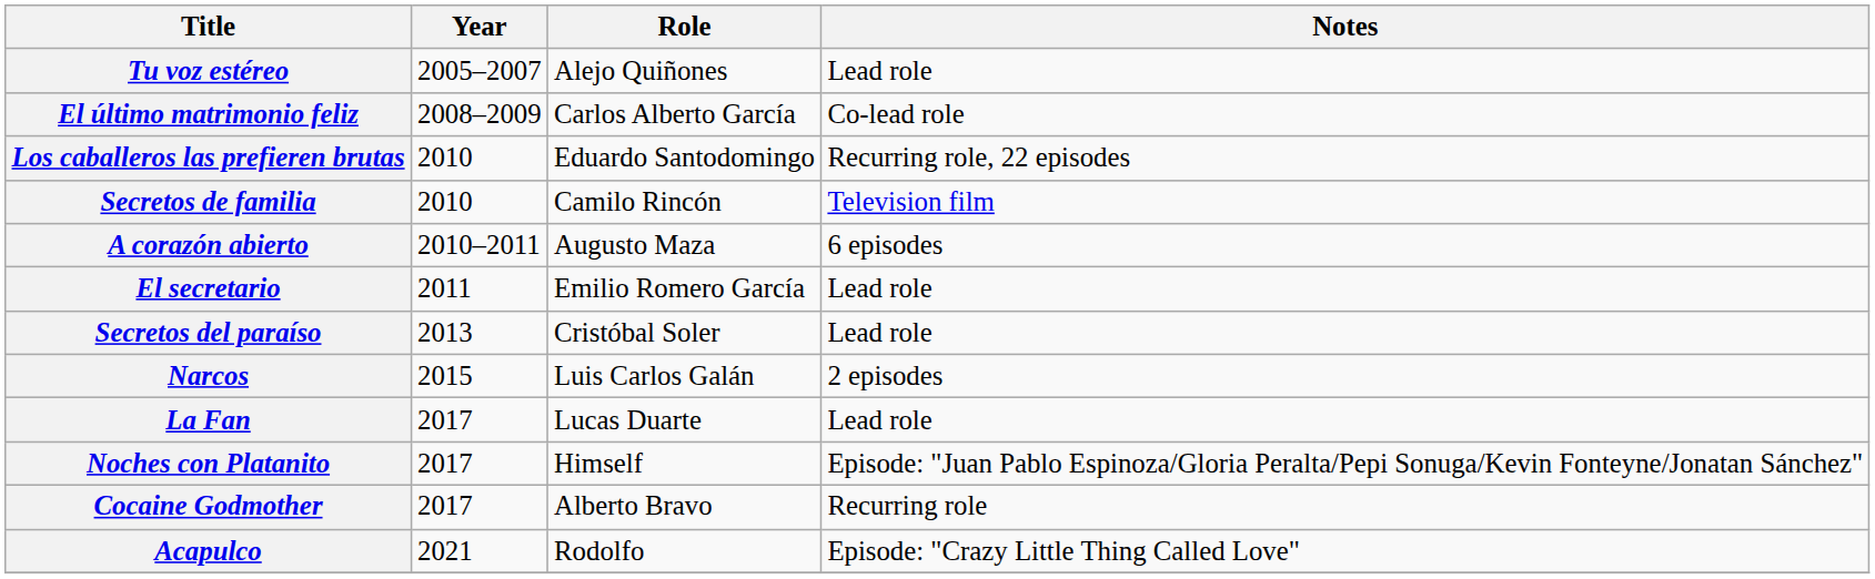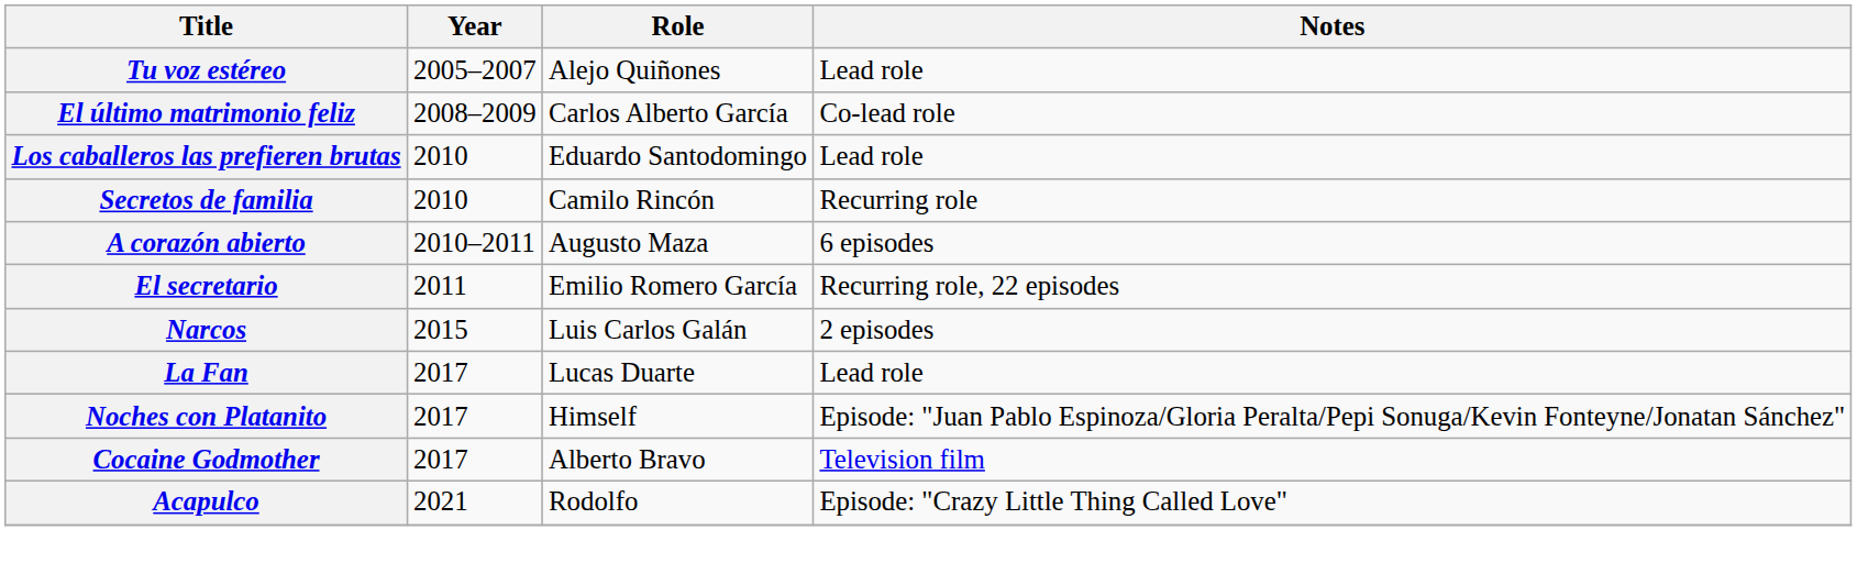Los caballeros las prefieren brutas | Notes: Recurring role, 22 episodes -> Lead role
Secretos de familia | Notes: Television film -> Recurring role
El secretario | Notes: Lead role -> Recurring role, 22 episodes
- row: Secretos del paraíso | 2013 | Cristóbal Soler | Lead role
Cocaine Godmother | Notes: Recurring role -> Television film
